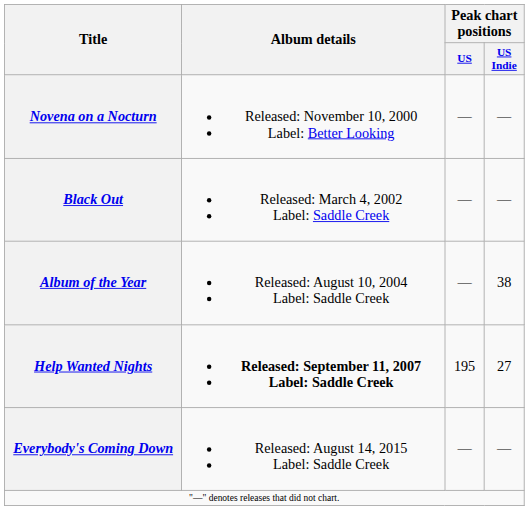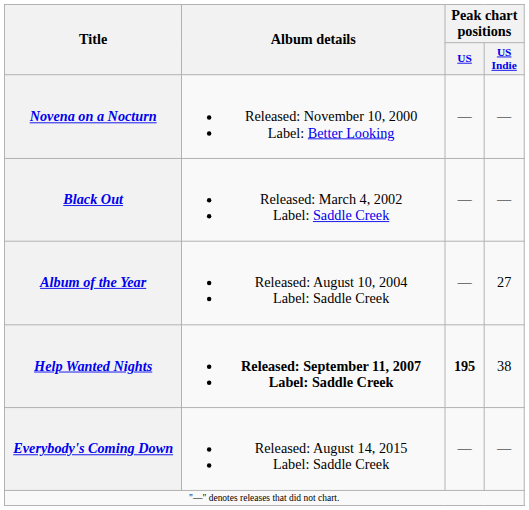Album of the Year | Peak chart positions / US Indie: 38 -> 27
Help Wanted Nights | Peak chart positions / US: normal -> bold
Help Wanted Nights | Peak chart positions / US Indie: 27 -> 38
